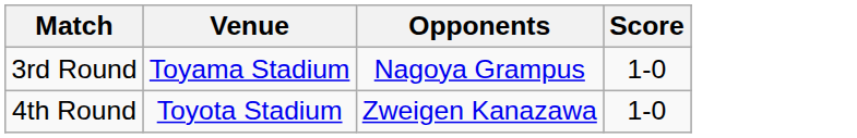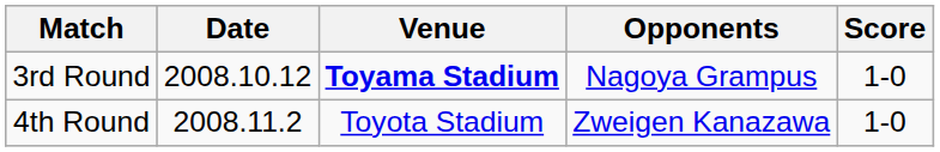+ column: Date | 2008.10.12 | 2008.11.2
3rd Round | Venue: normal -> bold
